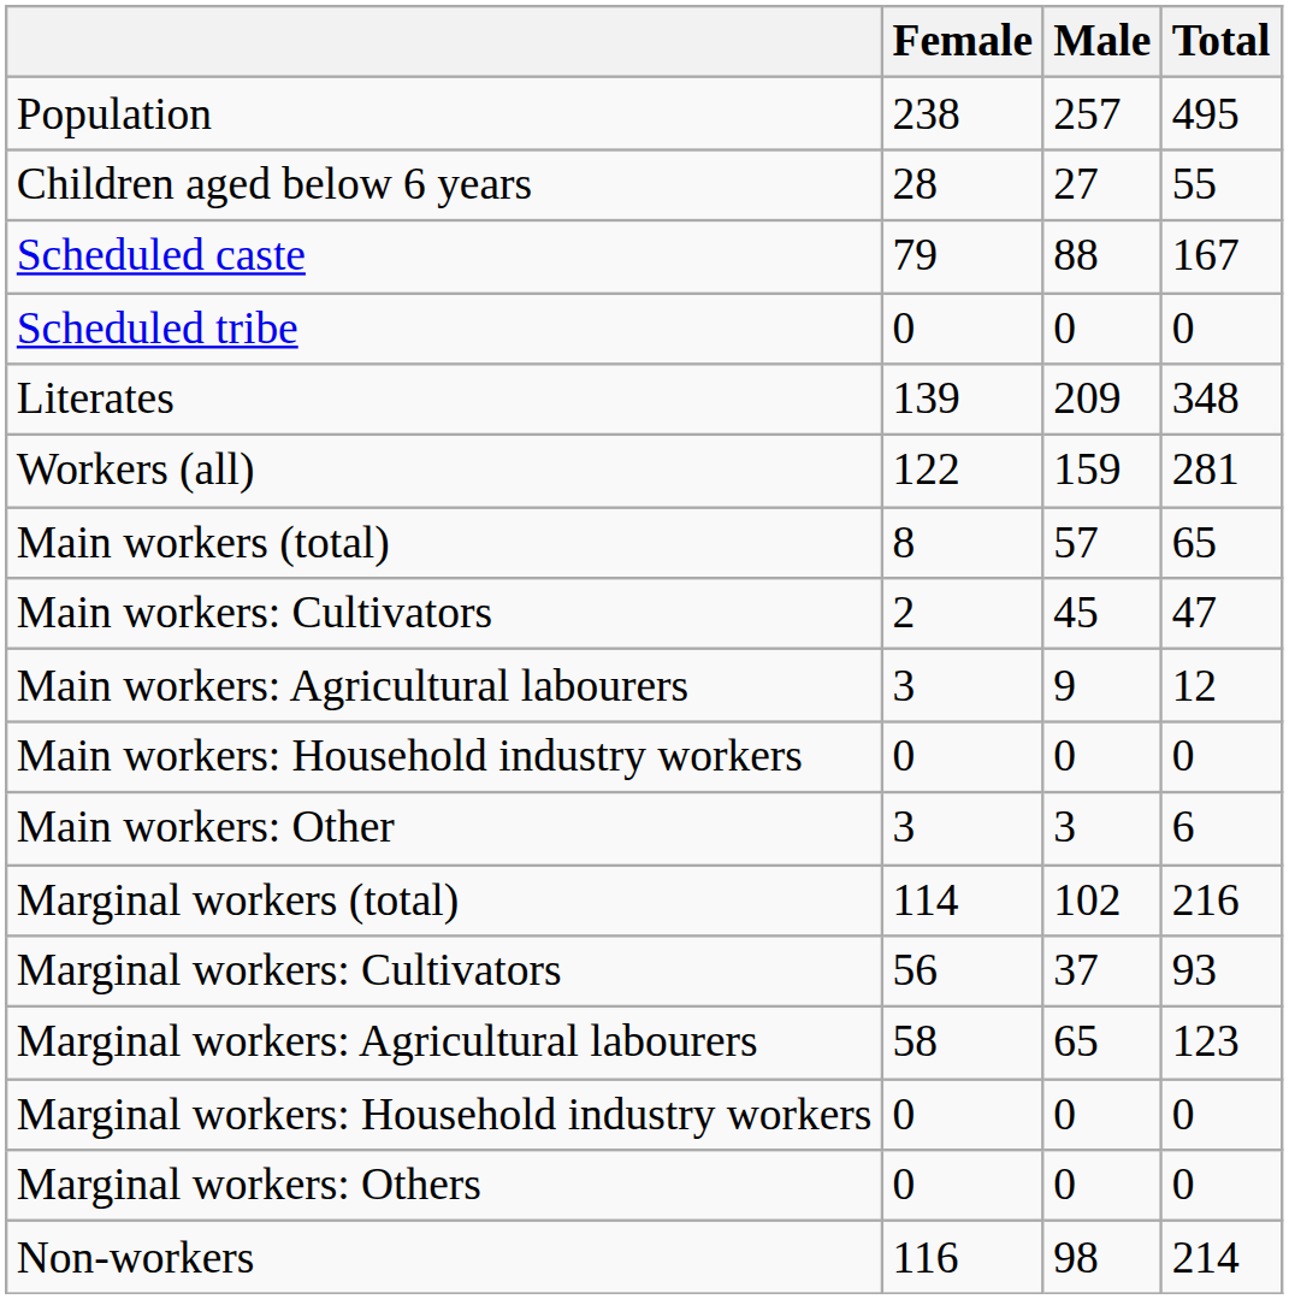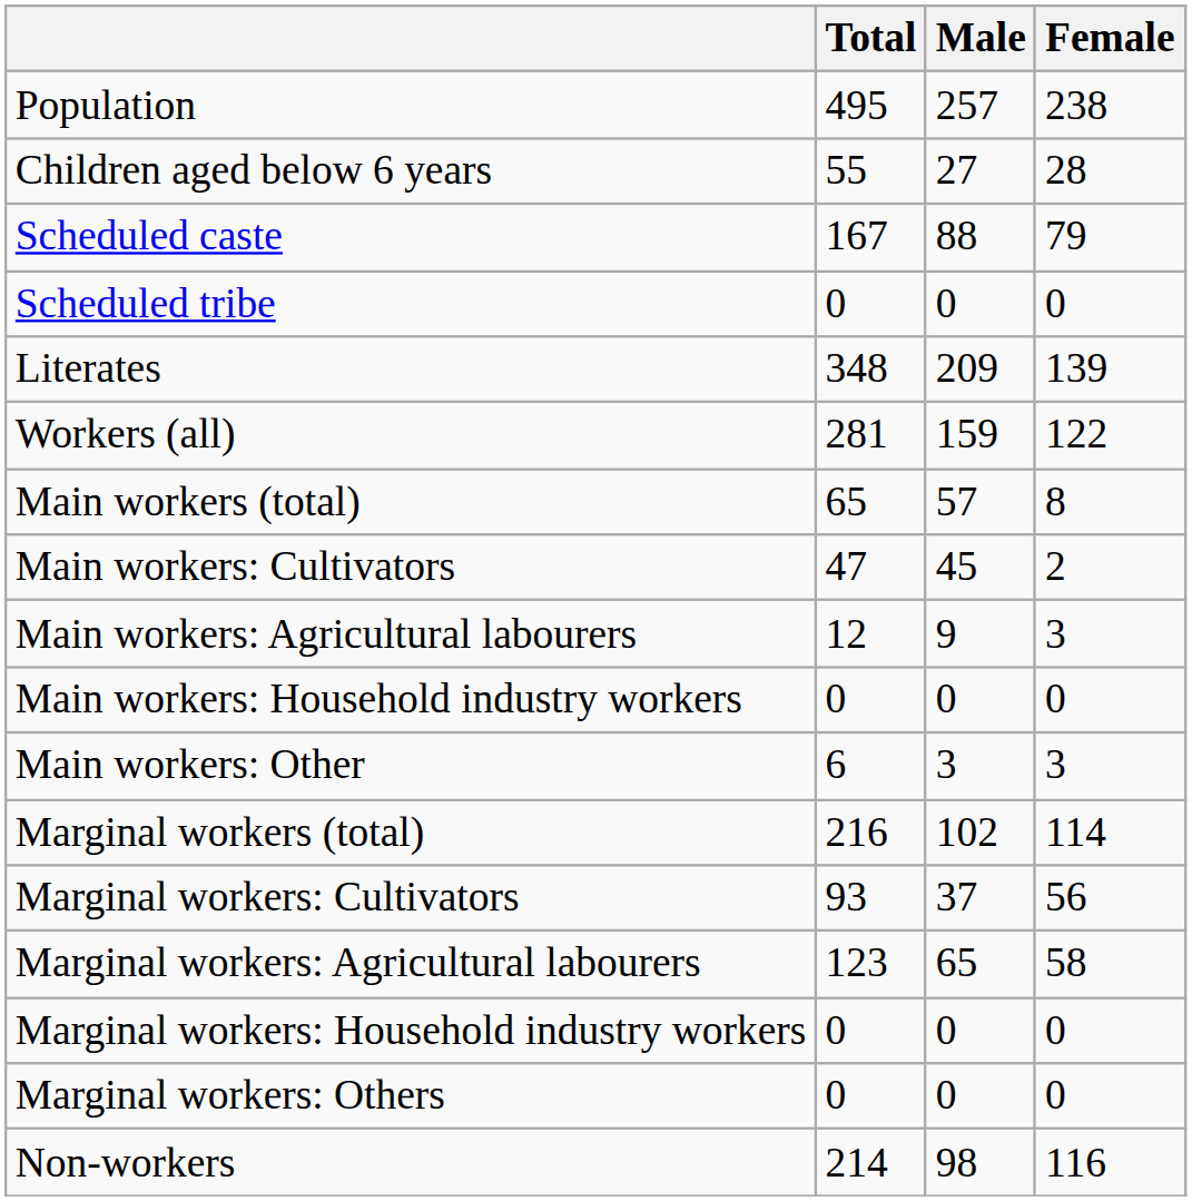columns swapped: Total <-> Female
